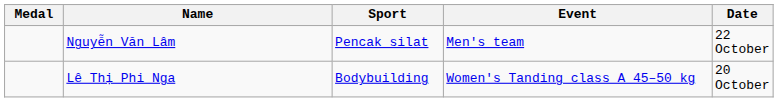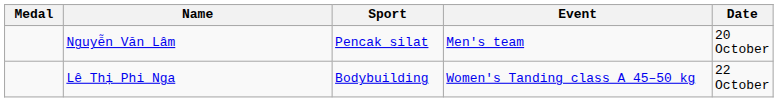Nguyễn Văn Lâm | Date: 22 October -> 20 October
Lê Thị Phi Nga | Date: 20 October -> 22 October
